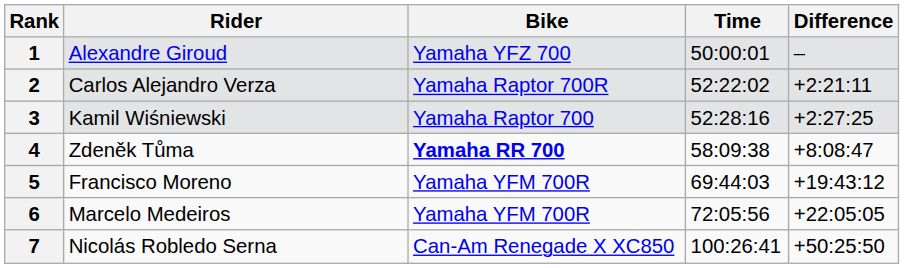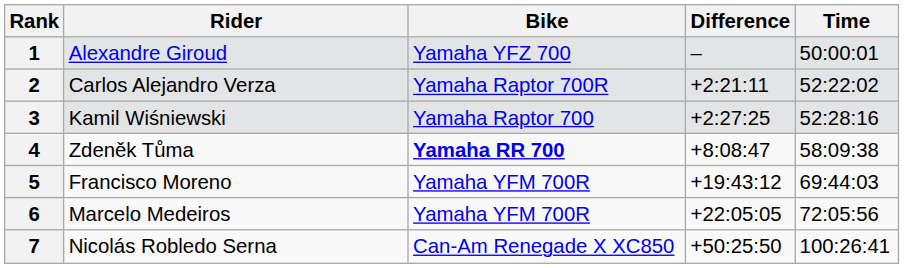columns swapped: Time <-> Difference
